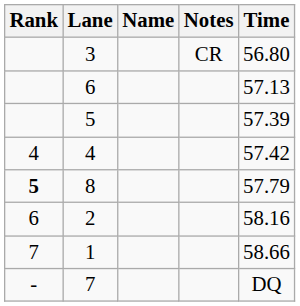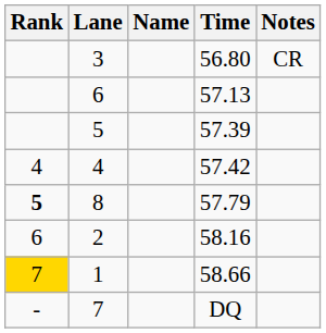columns swapped: Time <-> Notes
1 | Rank: no background -> gold background
